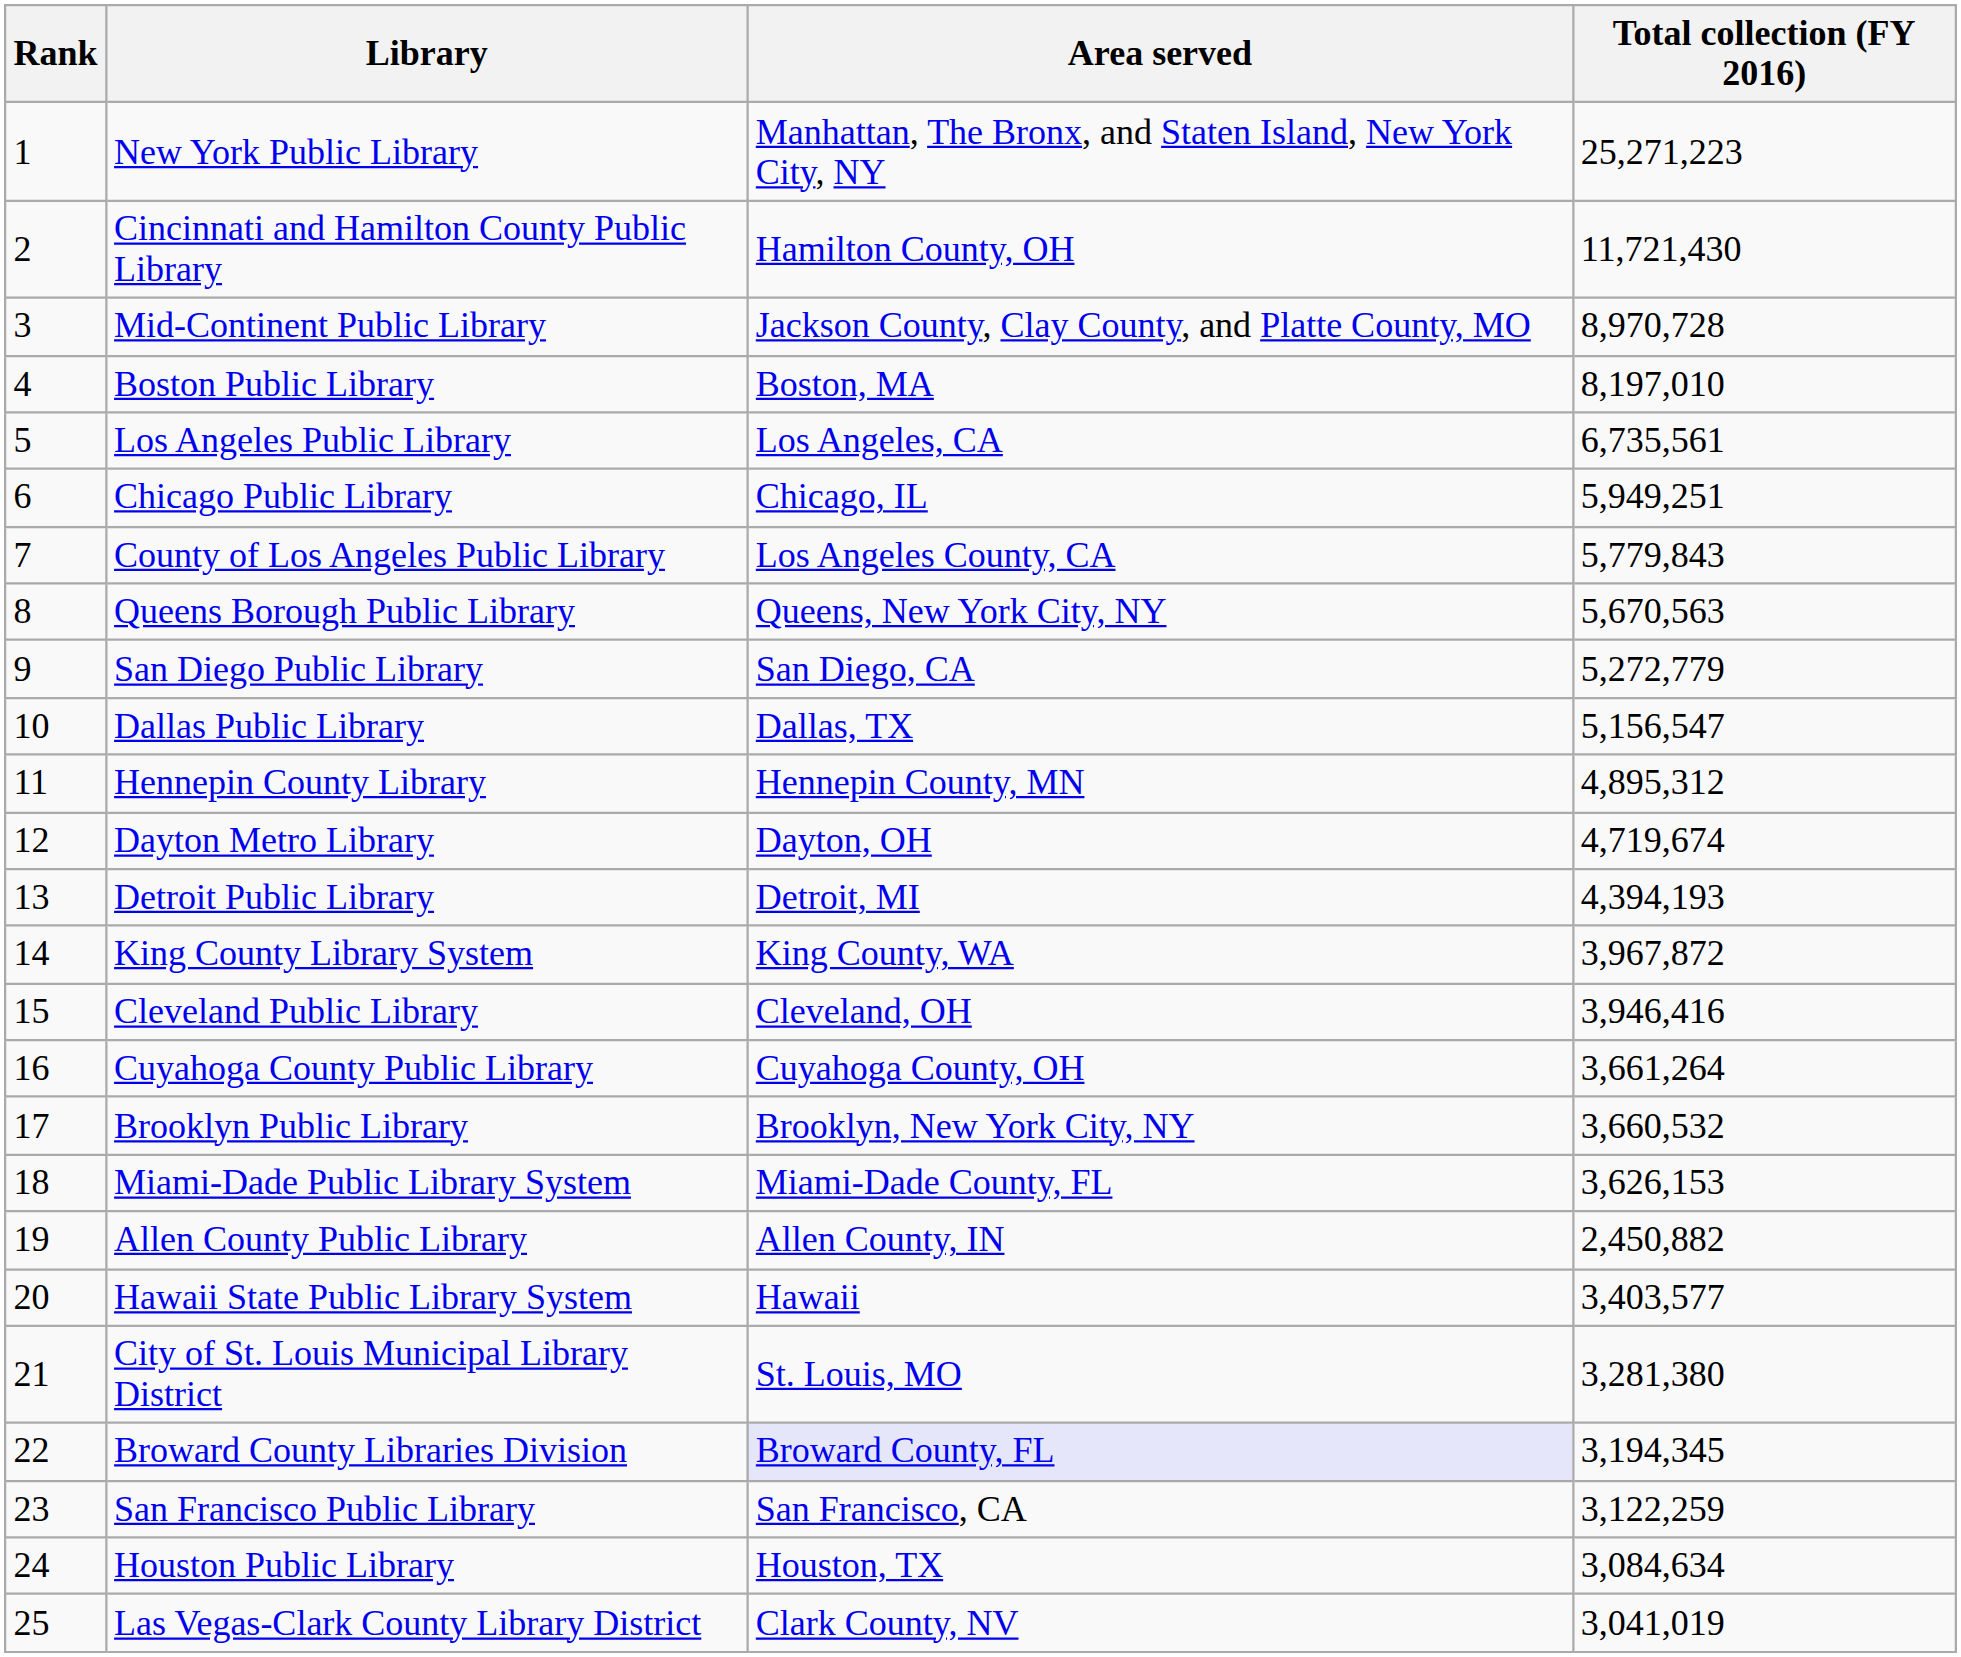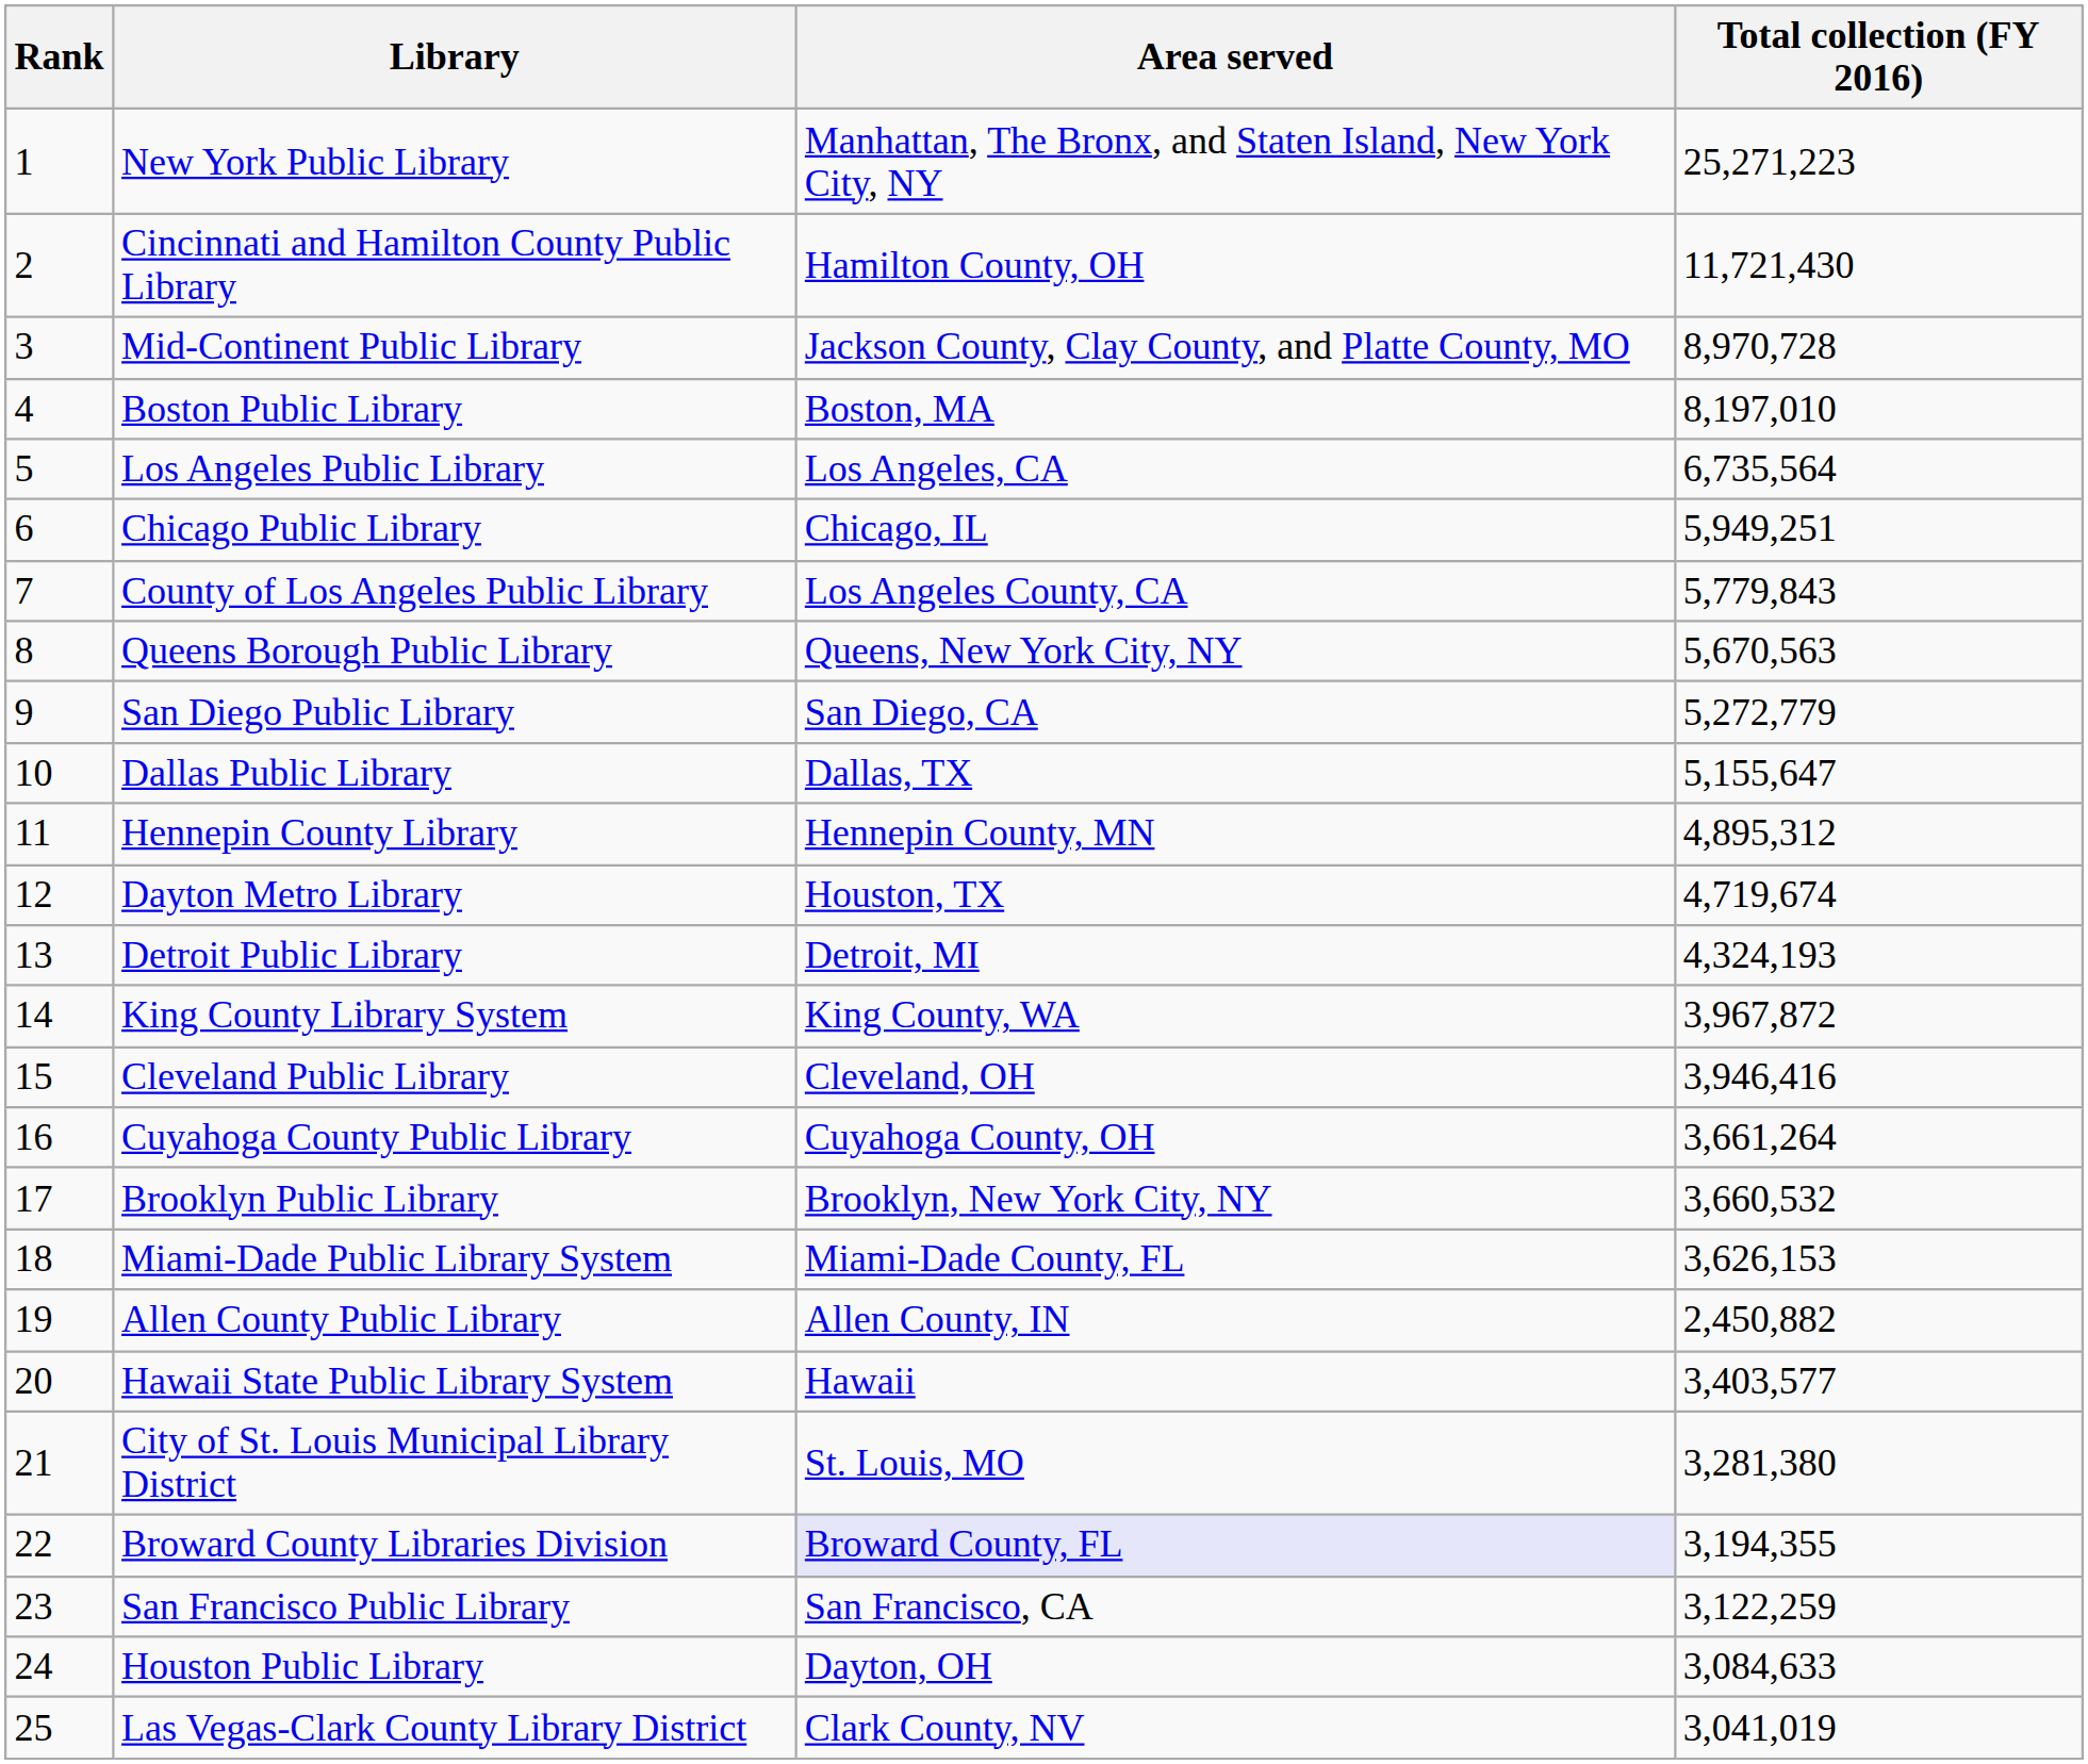Los Angeles Public Library | Total collection (FY 2016): 6,735,561 -> 6,735,564
Dallas Public Library | Total collection (FY 2016): 5,156,547 -> 5,155,647
Dayton Metro Library | Area served: Dayton, OH -> Houston, TX
Detroit Public Library | Total collection (FY 2016): 4,394,193 -> 4,324,193
Broward County Libraries Division | Total collection (FY 2016): 3,194,345 -> 3,194,355
Houston Public Library | Area served: Houston, TX -> Dayton, OH
Houston Public Library | Total collection (FY 2016): 3,084,634 -> 3,084,633
